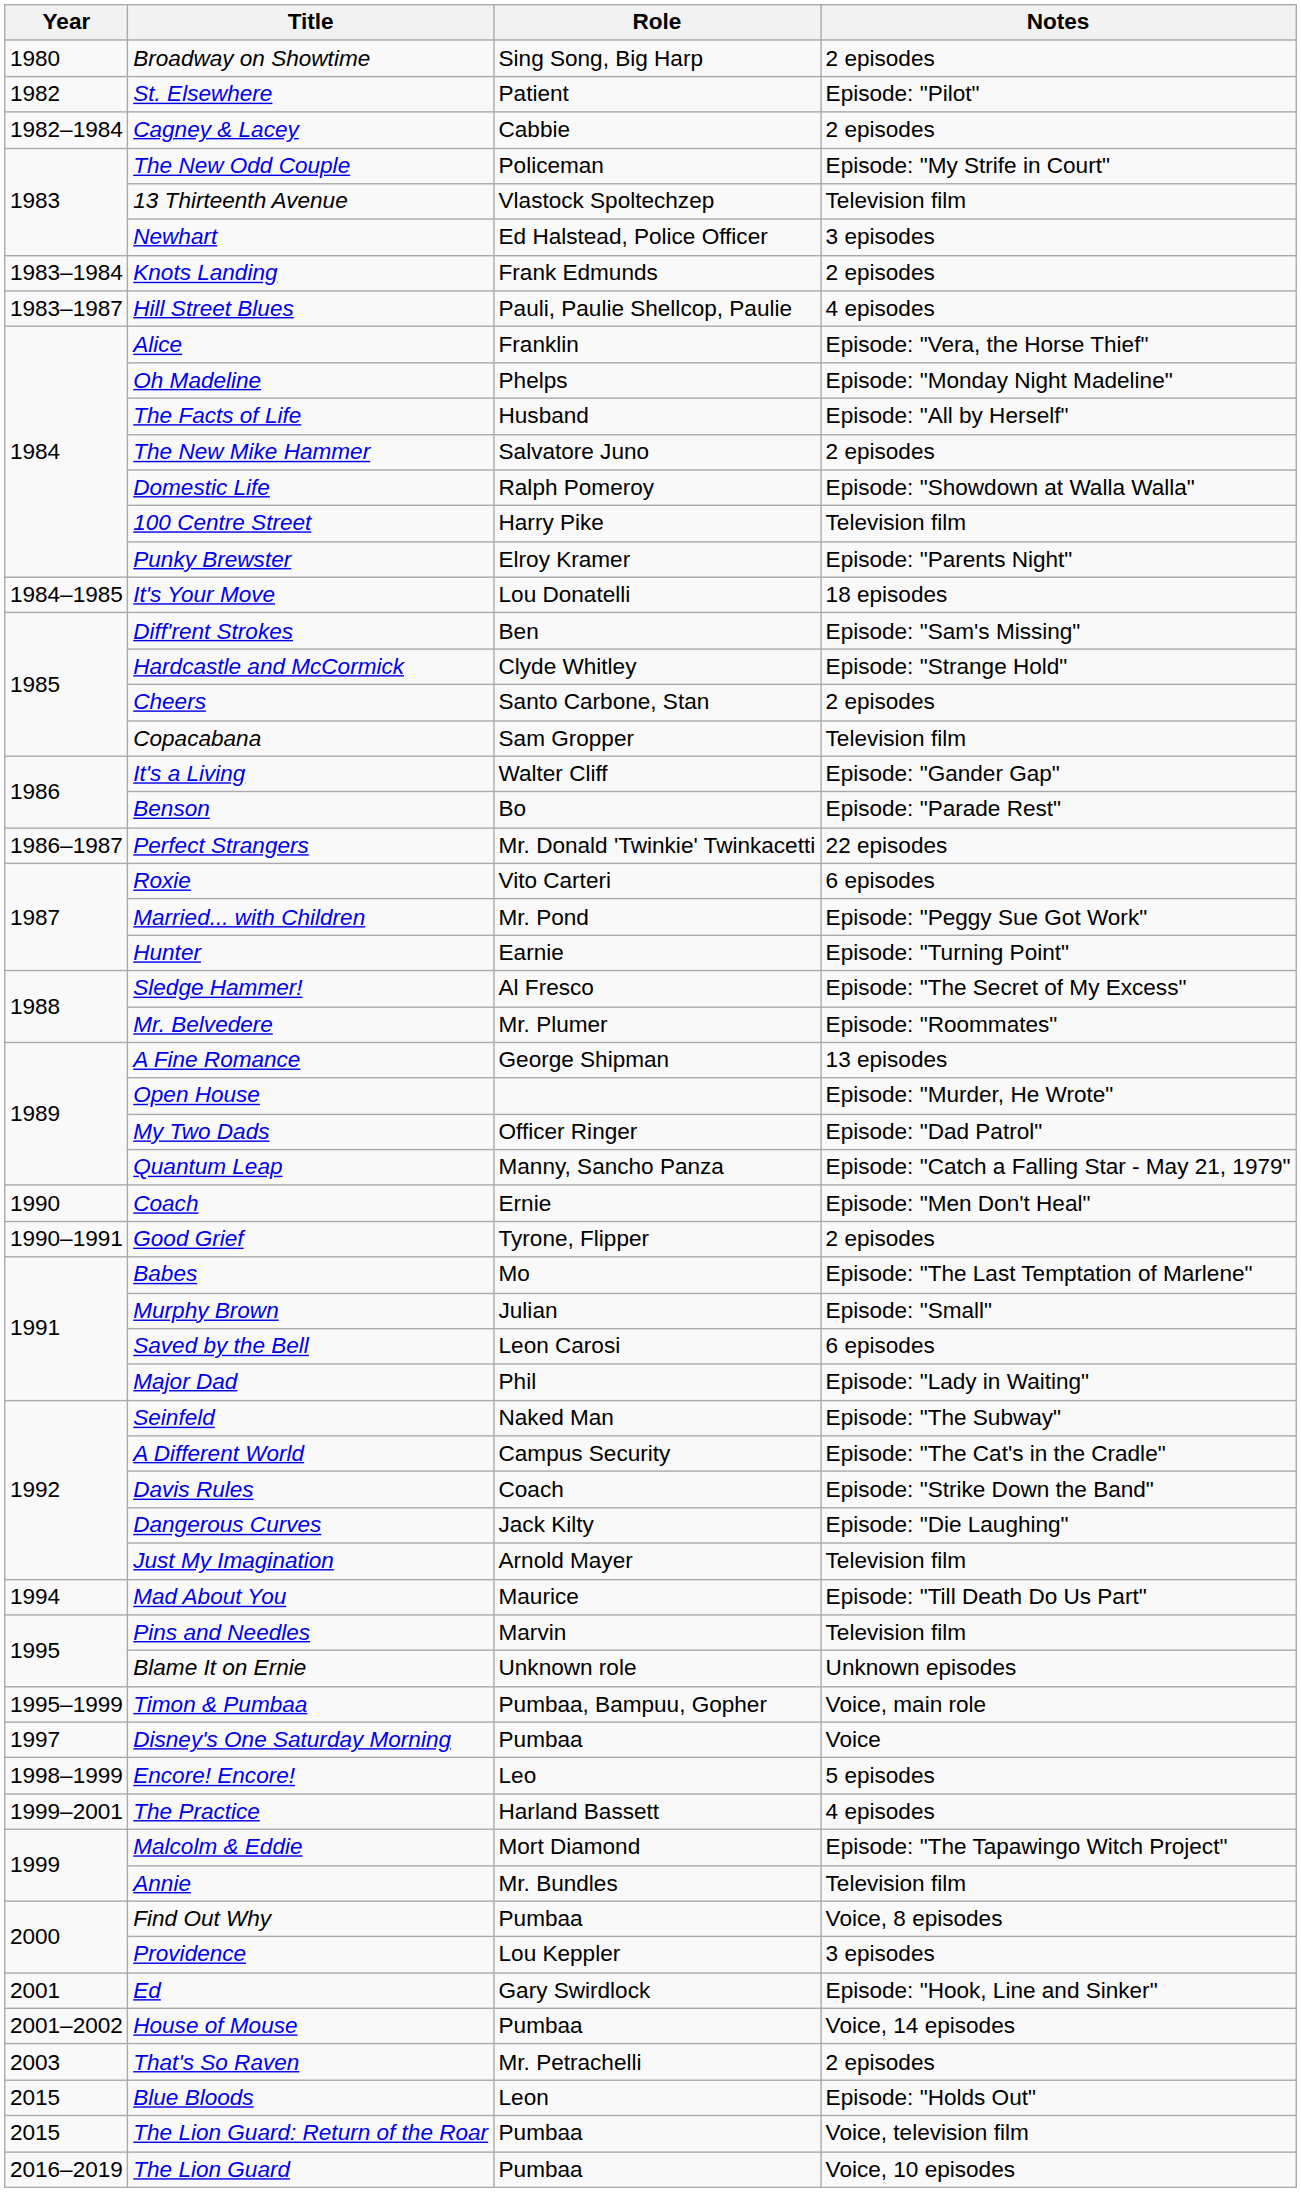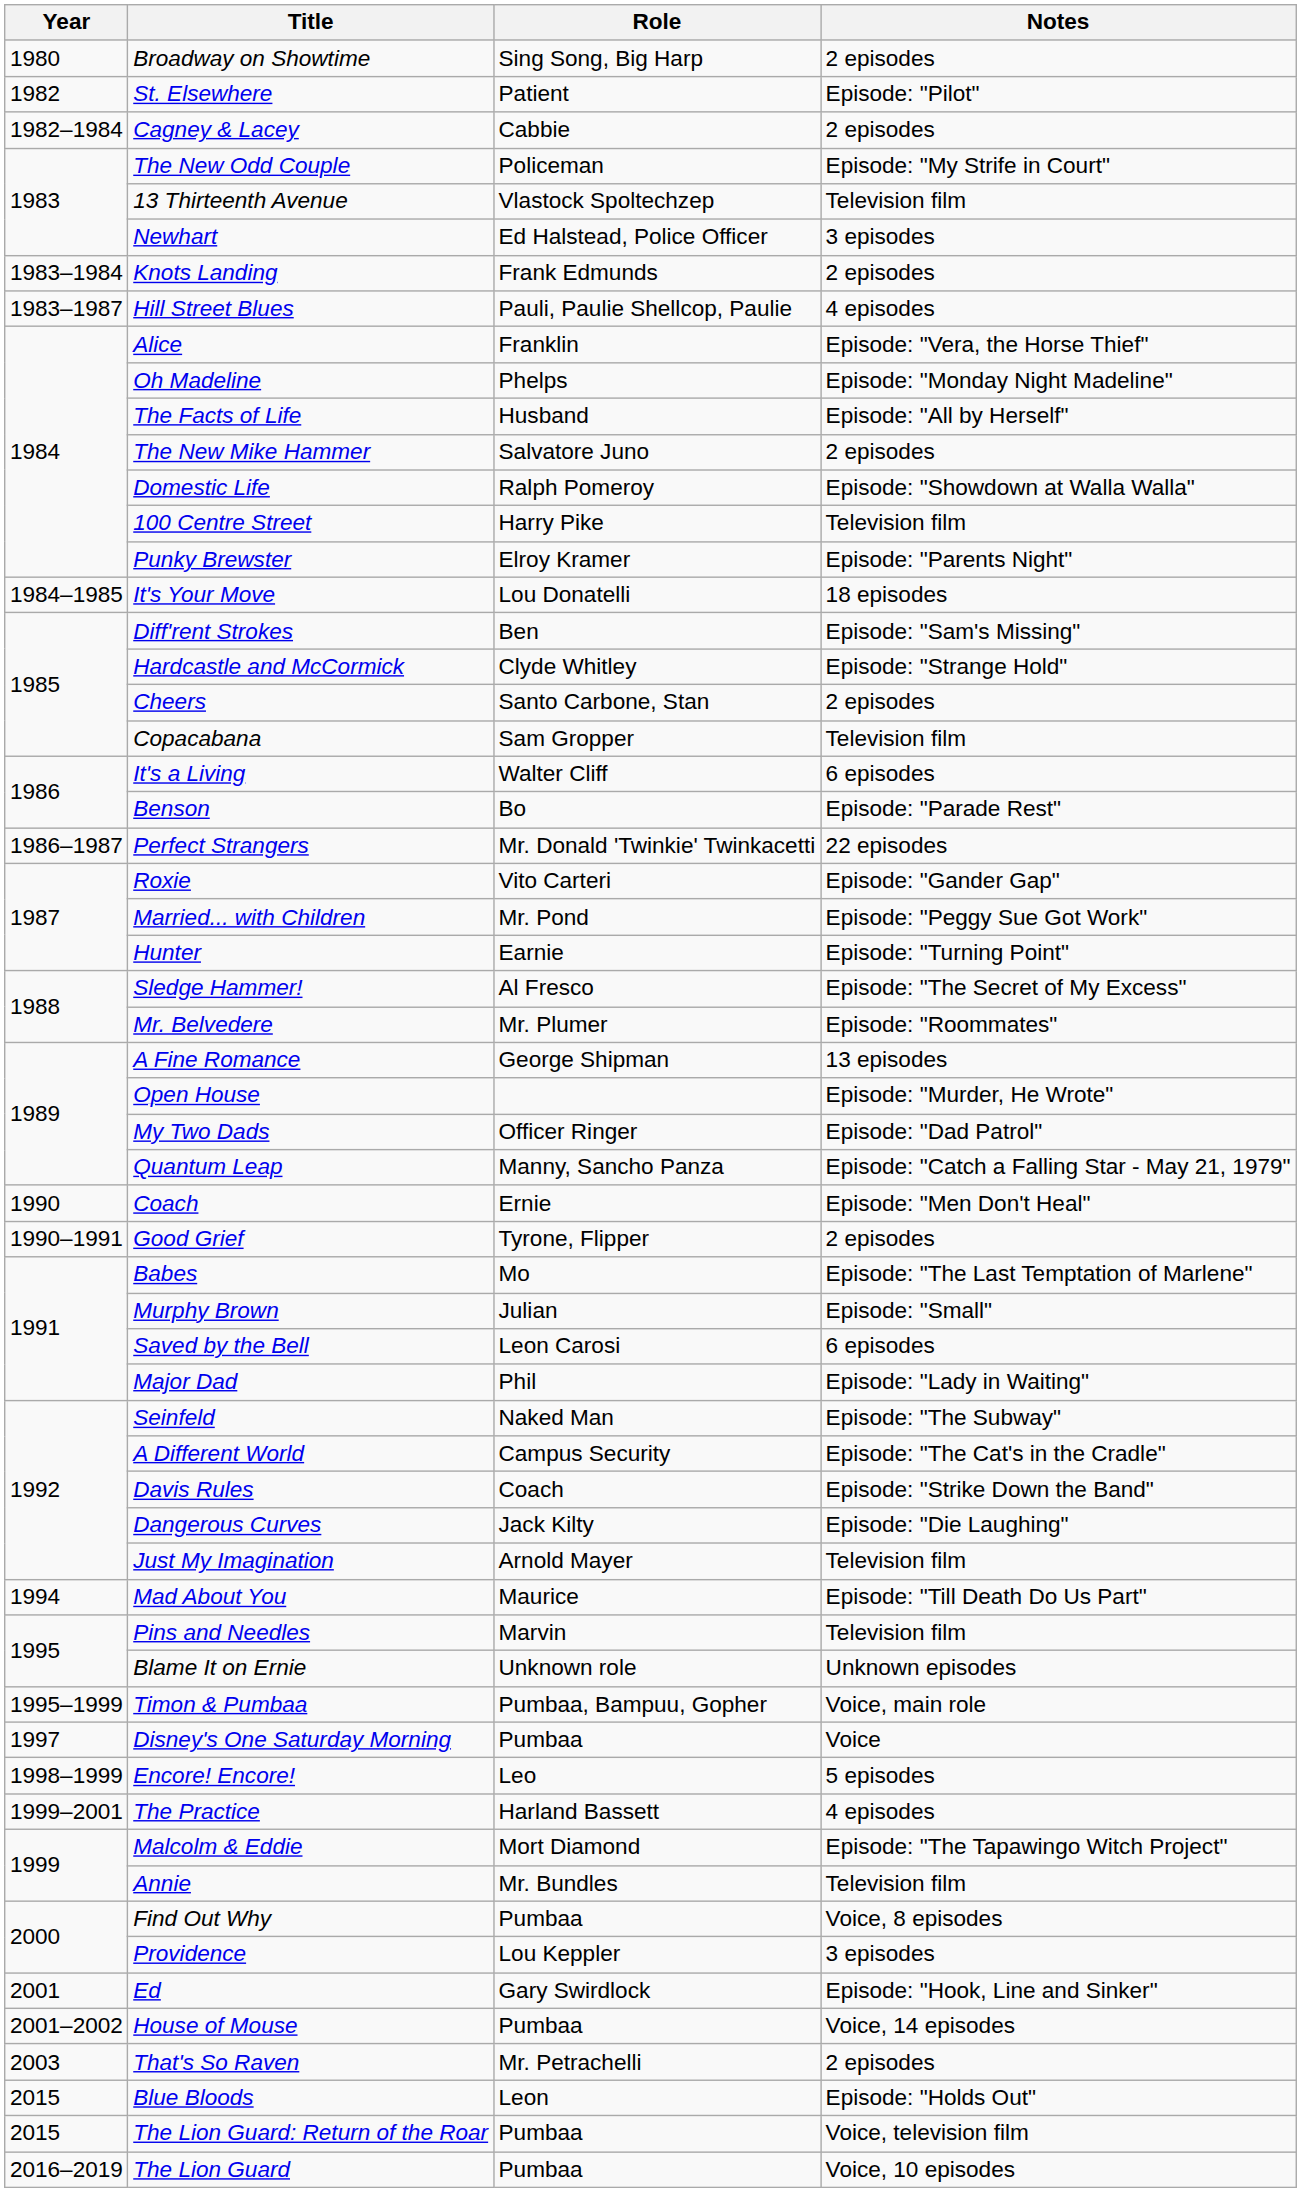It's a Living | Notes: Episode: "Gander Gap" -> 6 episodes
Roxie | Notes: 6 episodes -> Episode: "Gander Gap"
